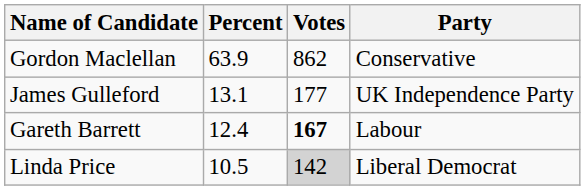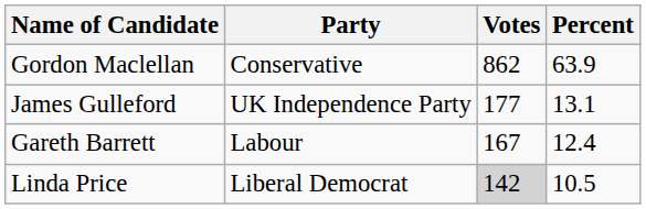columns swapped: Party <-> Percent
Gareth Barrett | Votes: bold -> normal
